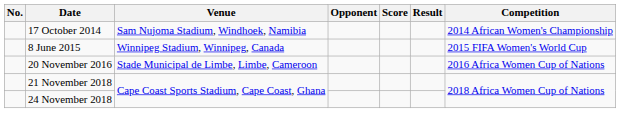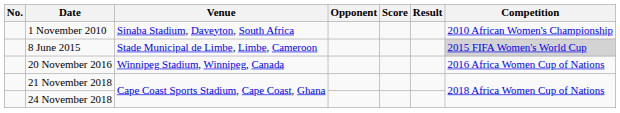+ row: 1 November 2010 | Sinaba Stadium, Daveyton, South Africa | 2010 African Women's Championship
- row: 17 October 2014 | Sam Nujoma Stadium, Windhoek, Namibia | 2014 African Women's Championship
8 June 2015 | Venue: Winnipeg Stadium, Winnipeg, Canada -> Stade Municipal de Limbe, Limbe, Cameroon
8 June 2015 | Competition: no background -> lightgrey background
20 November 2016 | Venue: Stade Municipal de Limbe, Limbe, Cameroon -> Winnipeg Stadium, Winnipeg, Canada
